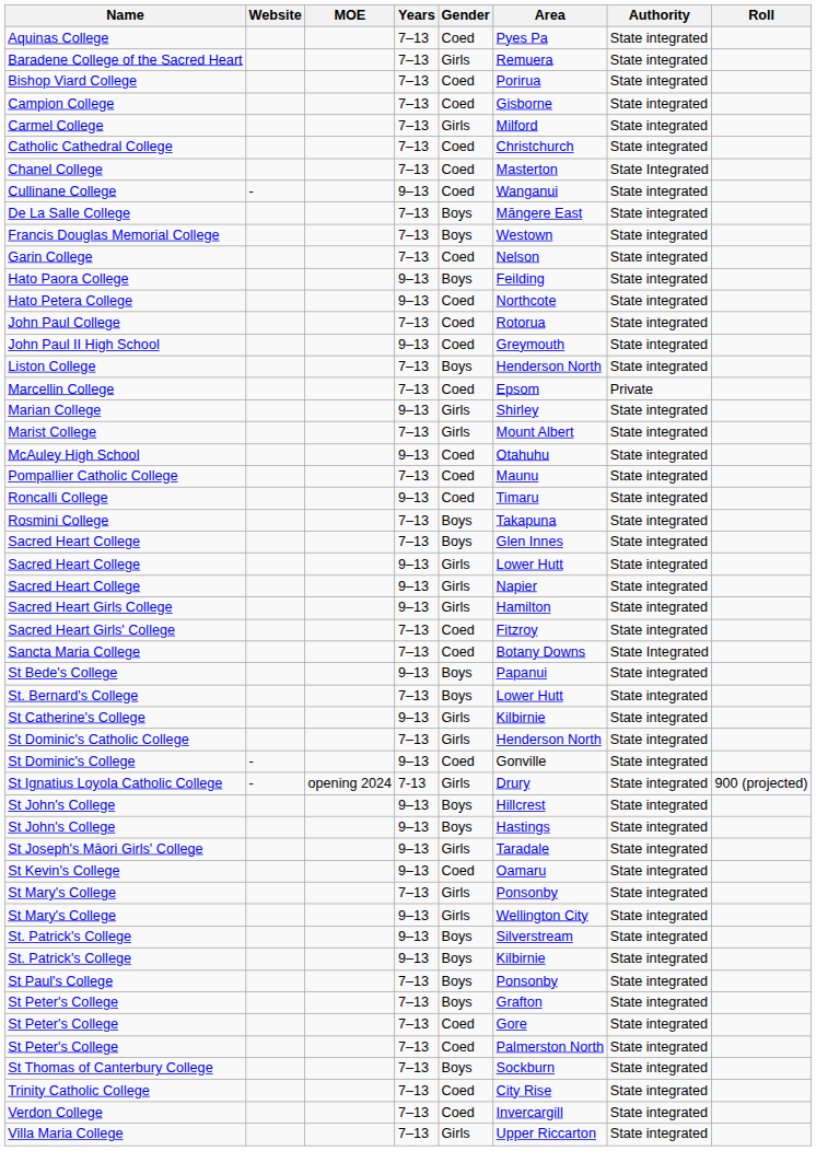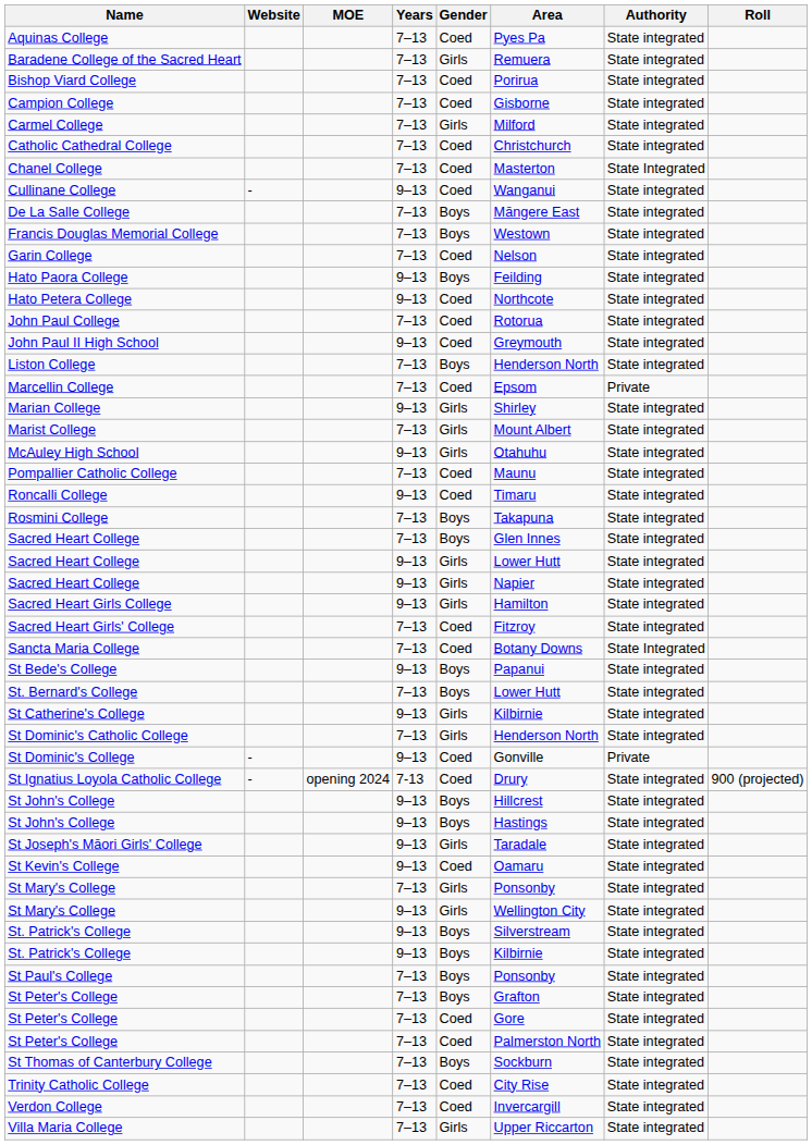McAuley High School | Gender: Coed -> Girls
St Dominic's College | Authority: State integrated -> Private
St Ignatius Loyola Catholic College | Gender: Girls -> Coed
